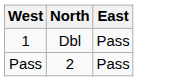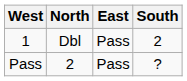+ column: South | 2 | ?
